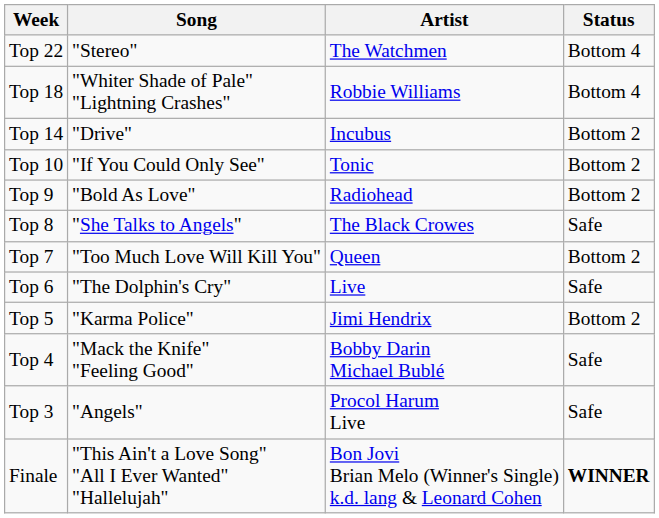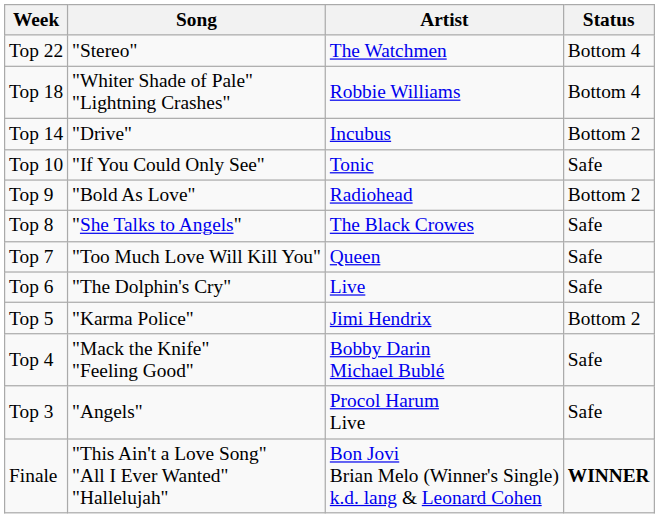Top 10 | Status: Bottom 2 -> Safe
Top 7 | Status: Bottom 2 -> Safe
